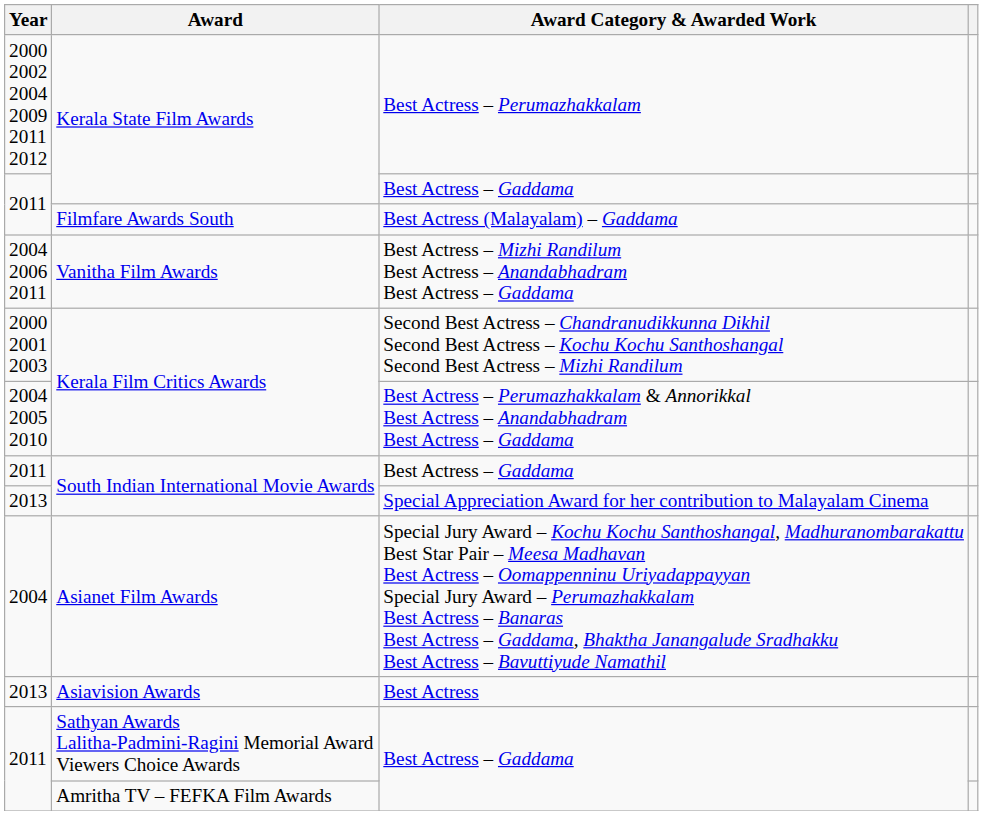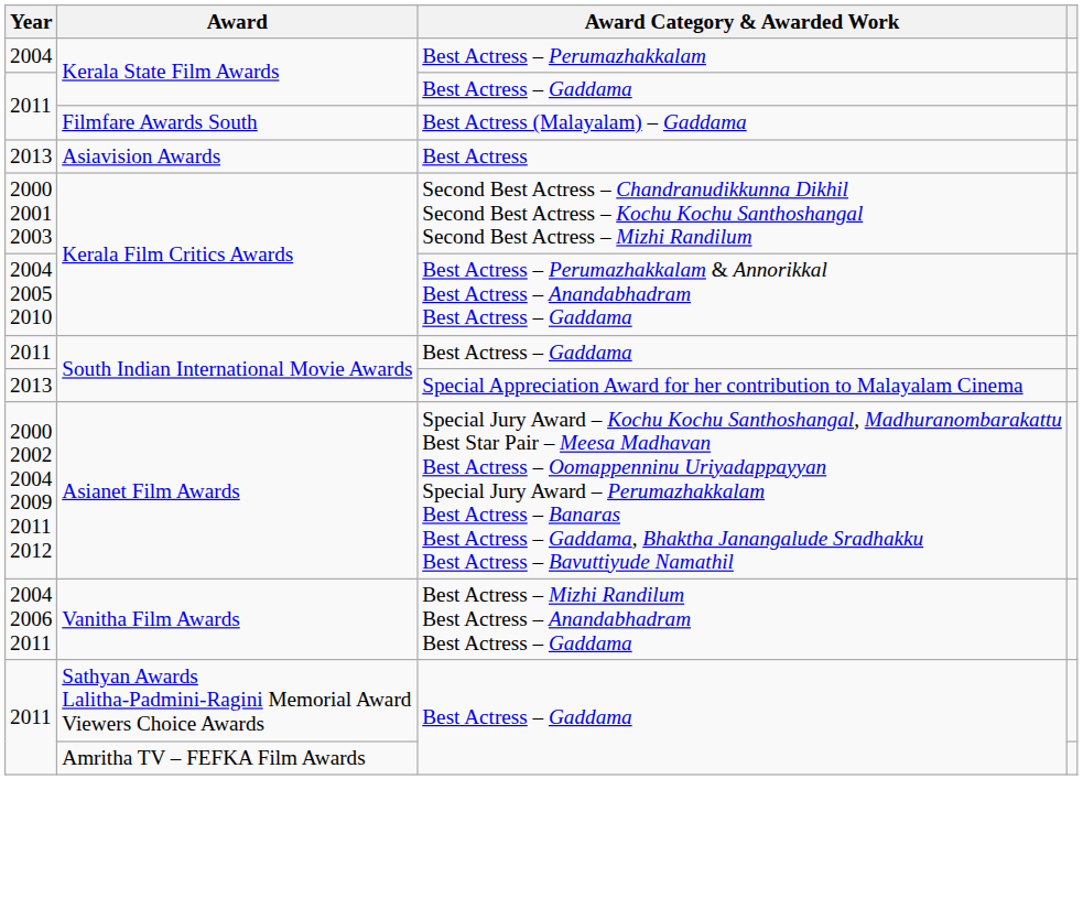Kerala State Film Awards / Best Actress – Perumazhakkalam | Year: 2000 2002 2004 2009 2011 2012 -> 2004
rows swapped: Asiavision Awards <-> Vanitha Film Awards
Asianet Film Awards | Year: 2004 -> 2000 2002 2004 2009 2011 2012
